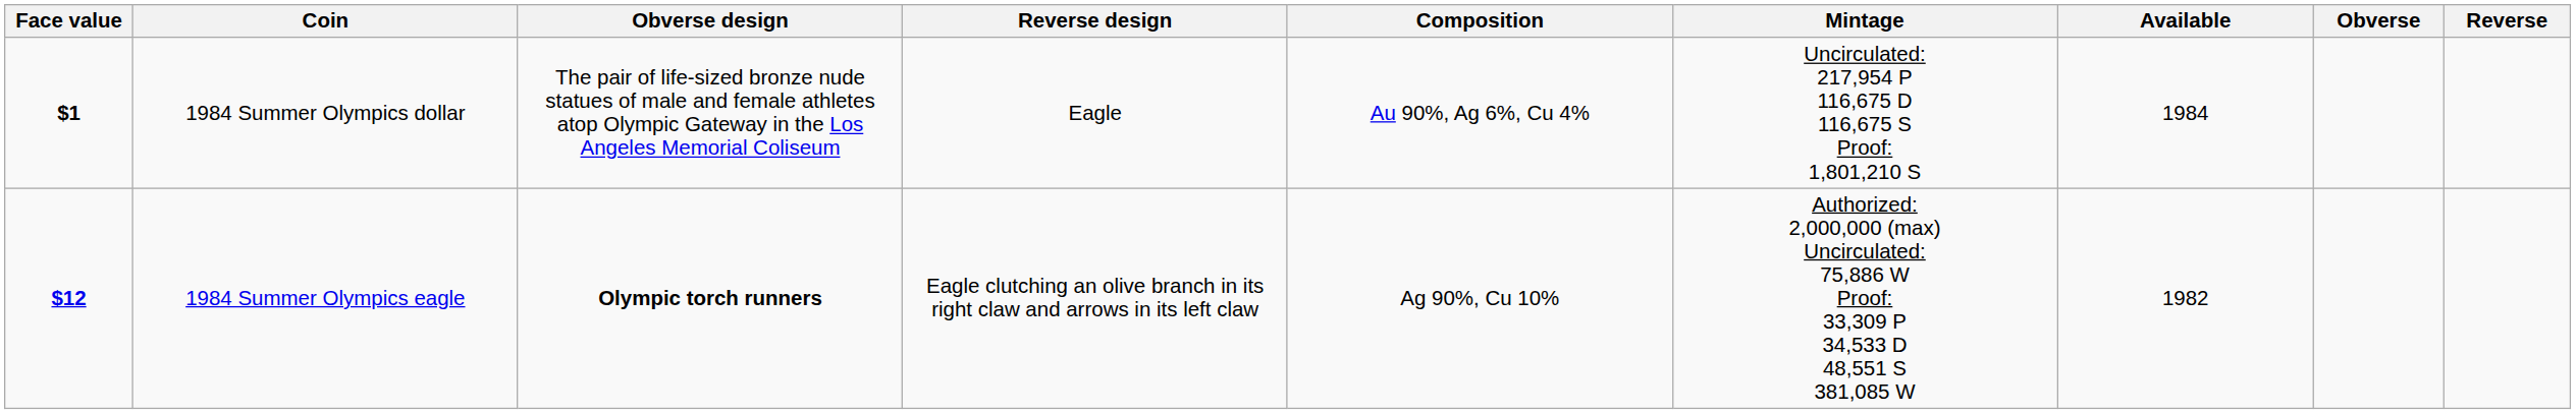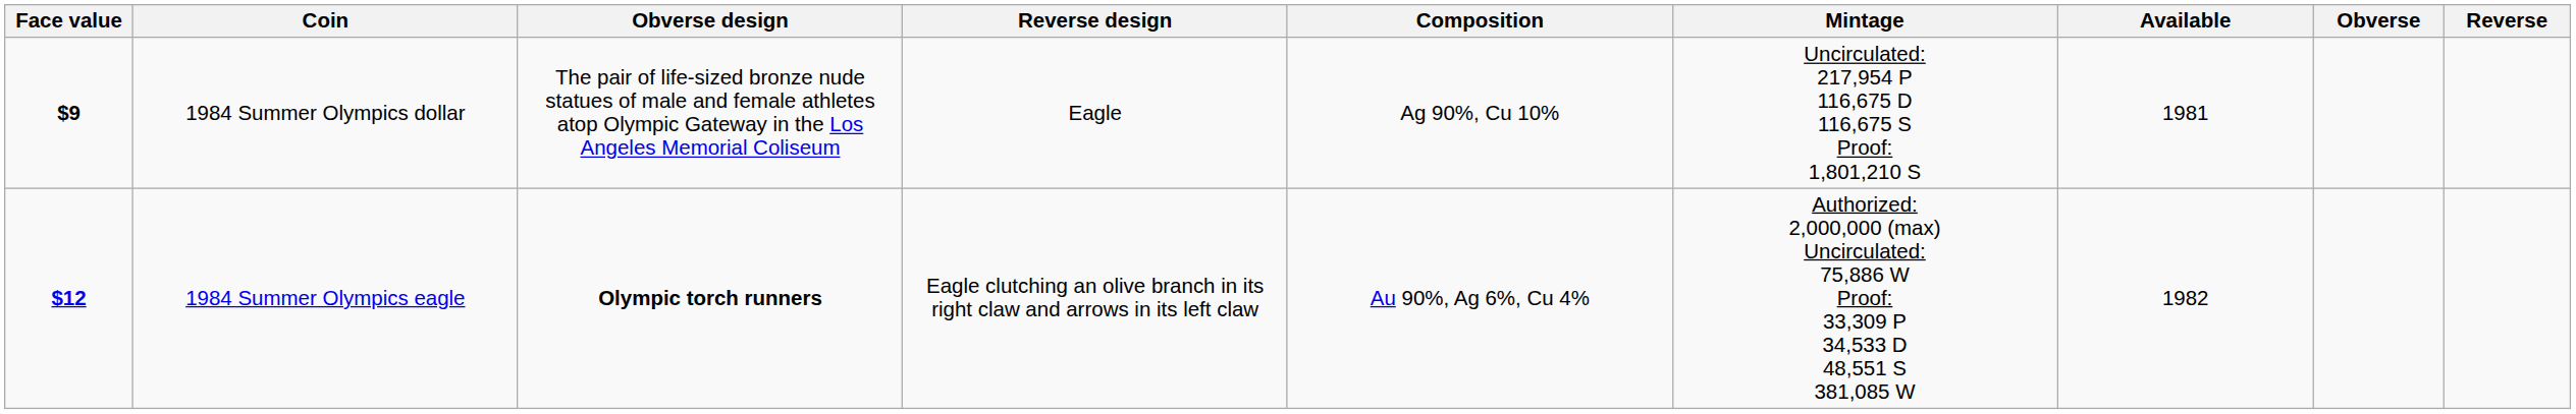1984 Summer Olympics dollar | Face value: $1 -> $9
1984 Summer Olympics dollar | Composition: Au 90%, Ag 6%, Cu 4% -> Ag 90%, Cu 10%
1984 Summer Olympics dollar | Available: 1984 -> 1981
1984 Summer Olympics eagle | Composition: Ag 90%, Cu 10% -> Au 90%, Ag 6%, Cu 4%
